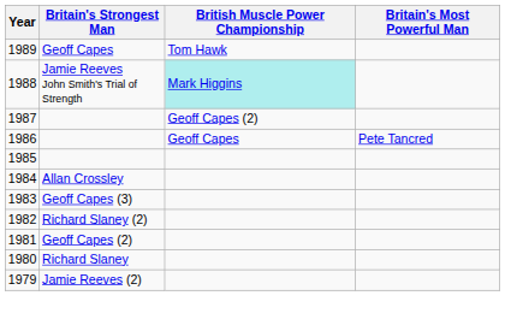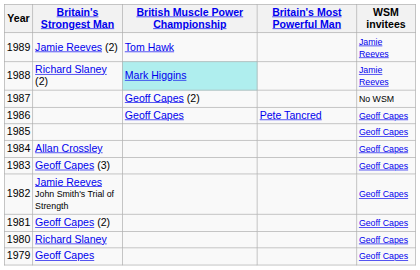+ column: WSM invitees | Jamie Reeves | Jamie Reeves | No WSM | Geoff Capes | Geoff Capes | Geoff Capes | Geoff Capes | Geoff Capes | Geoff Capes | Geoff Capes | Geoff Capes
1989 | Britain's Strongest Man: Geoff Capes -> Jamie Reeves (2)
1988 | Britain's Strongest Man: Jamie Reeves John Smith's Trial of Strength -> Richard Slaney (2)
1982 | Britain's Strongest Man: Richard Slaney (2) -> Jamie Reeves John Smith's Trial of Strength
1979 | Britain's Strongest Man: Jamie Reeves (2) -> Geoff Capes
